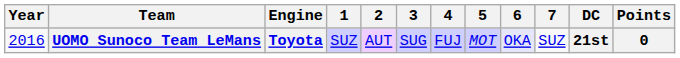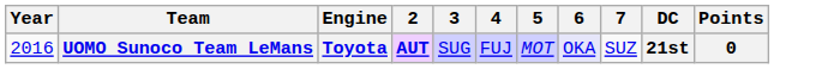- column: 1 | SUZ
UOMO Sunoco Team LeMans | 2: normal -> bold
